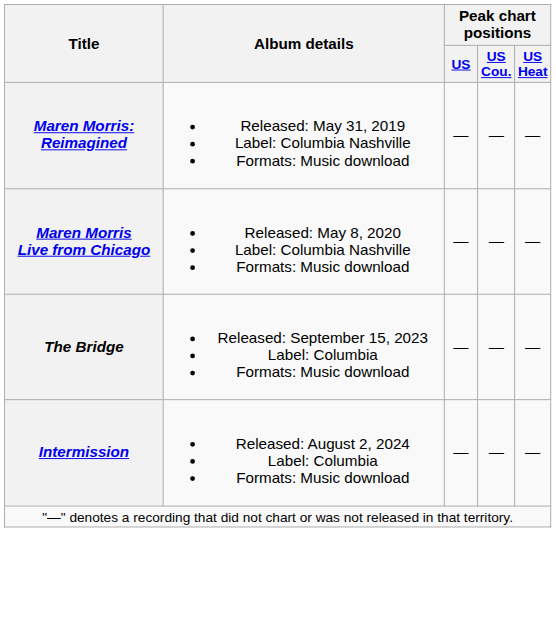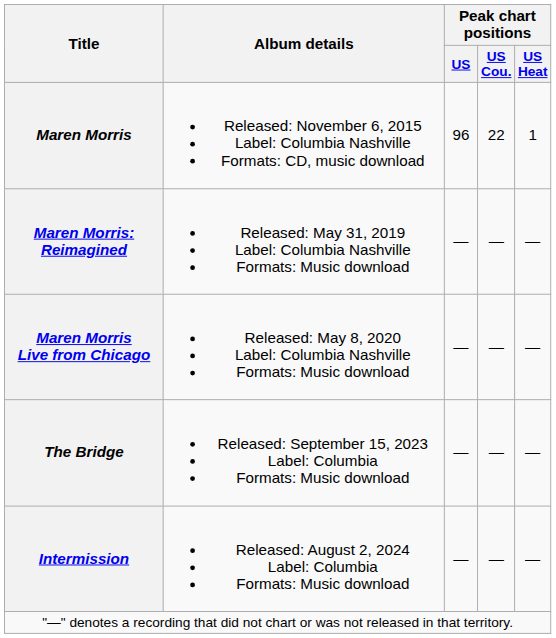+ row: Maren Morris | Released: November 6, 2015 Label: Columbia Nashville Formats: CD, music download | 96 | 22 | 1
